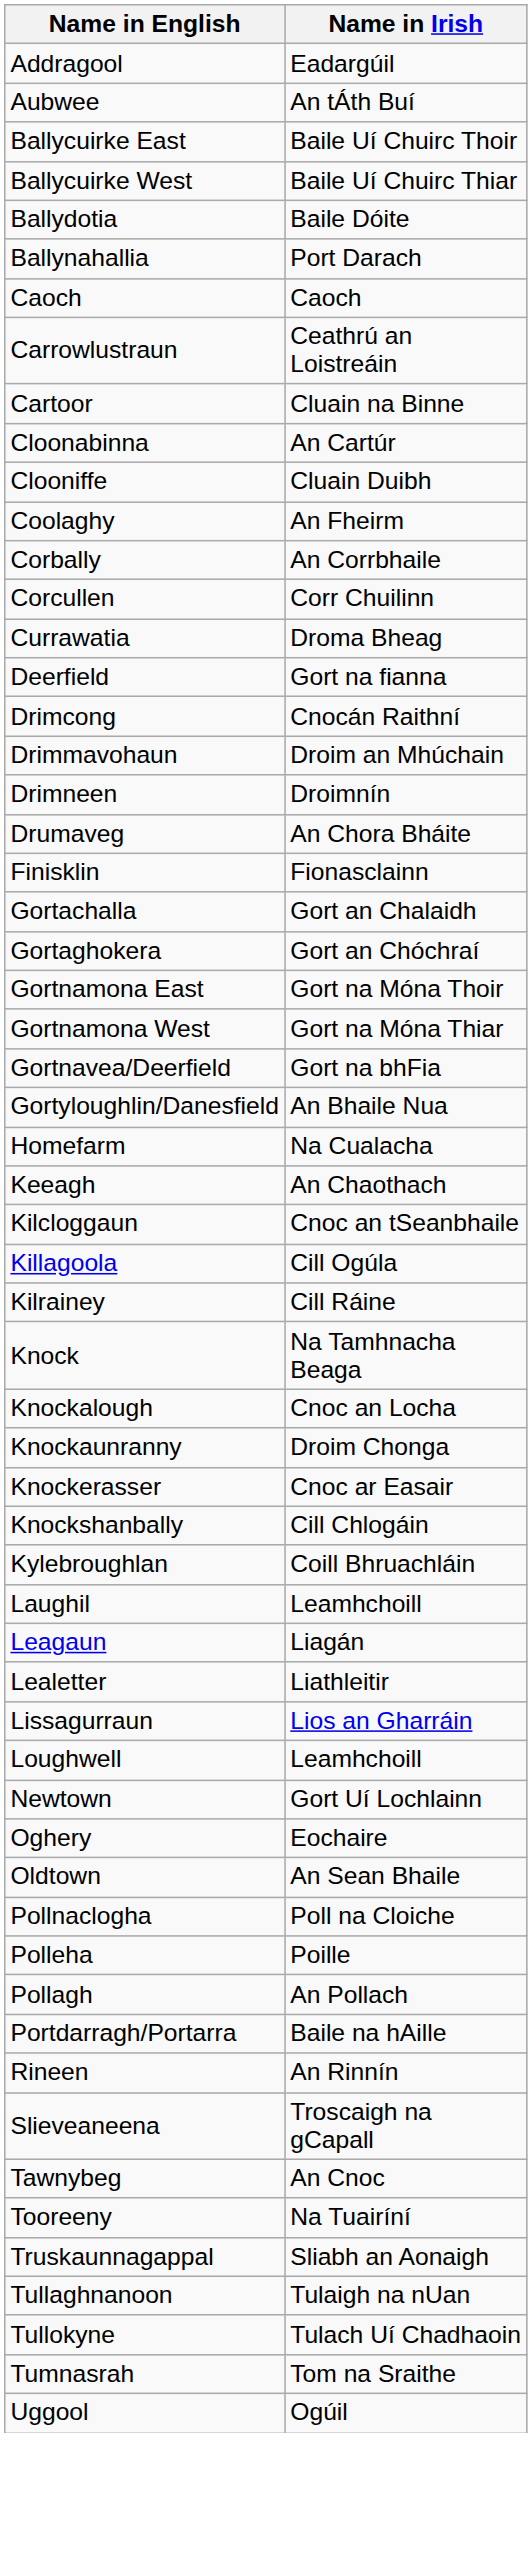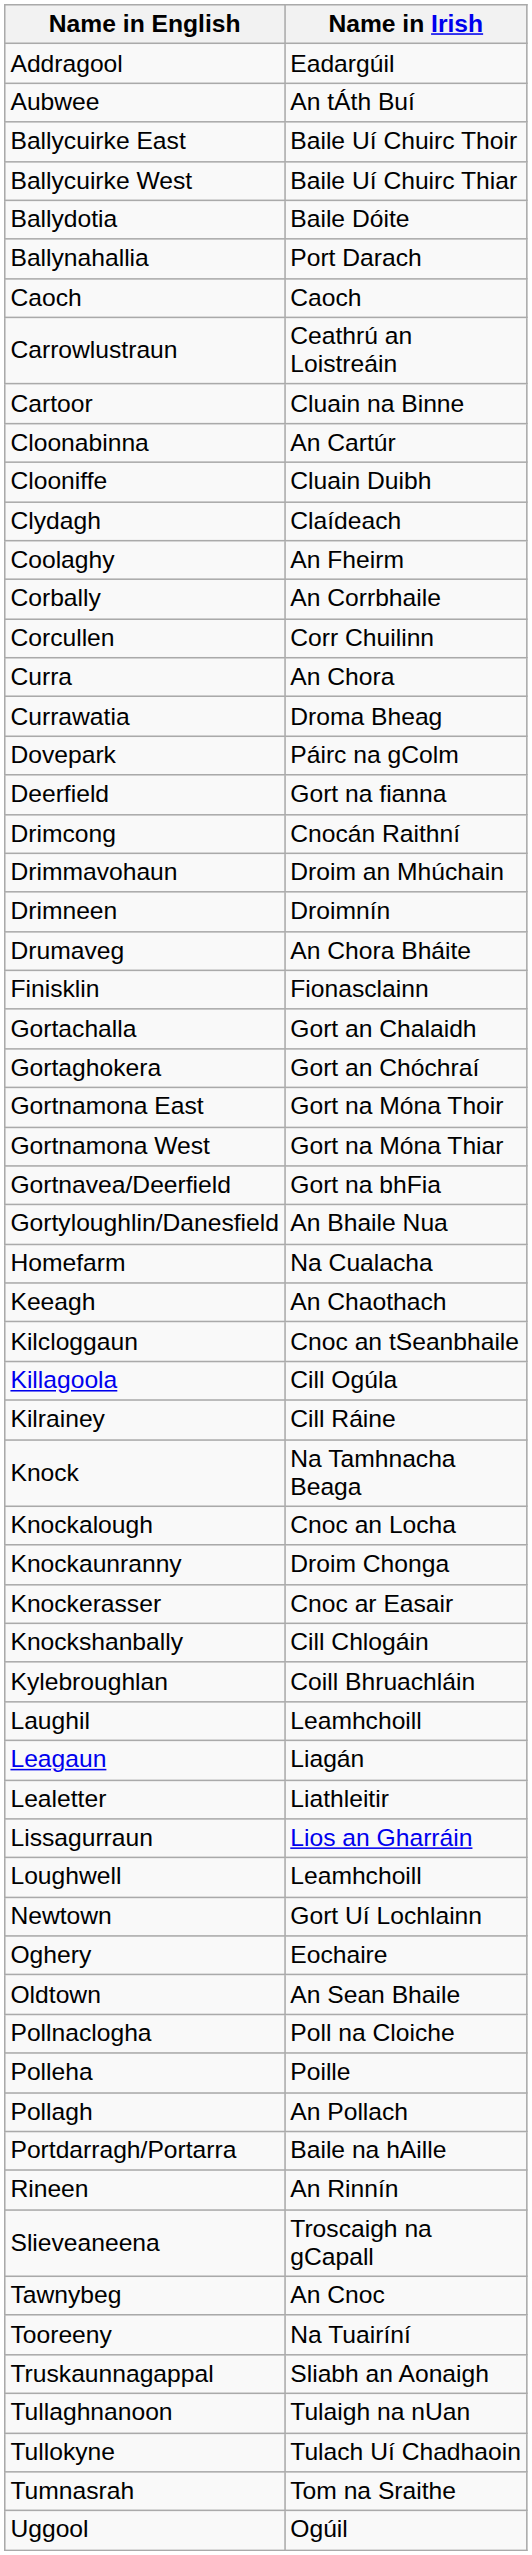+ row: Clydagh | Claídeach
+ row: Curra | An Chora
+ row: Dovepark | Páirc na gColm
